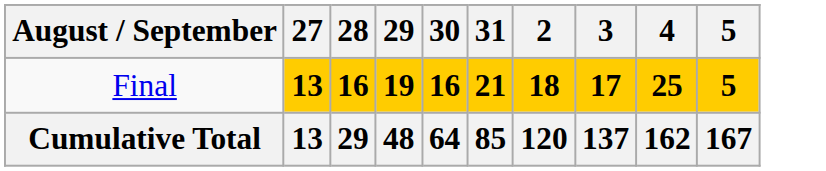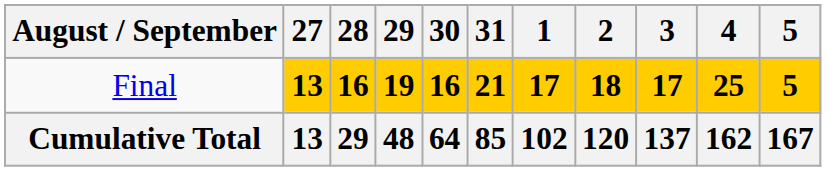+ column: 1 | 17 | 102
